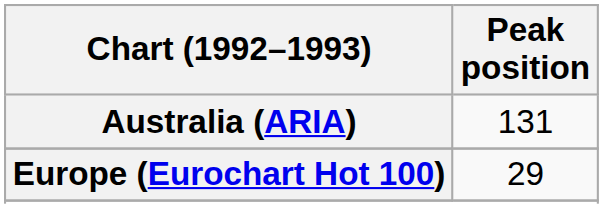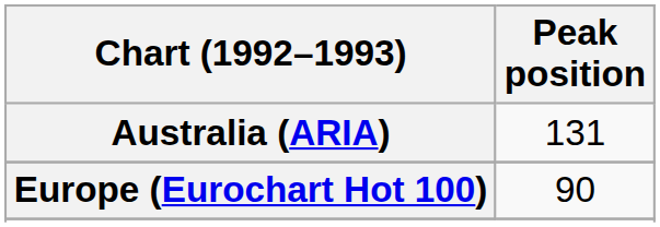Europe (Eurochart Hot 100) | Peak position: 29 -> 90
